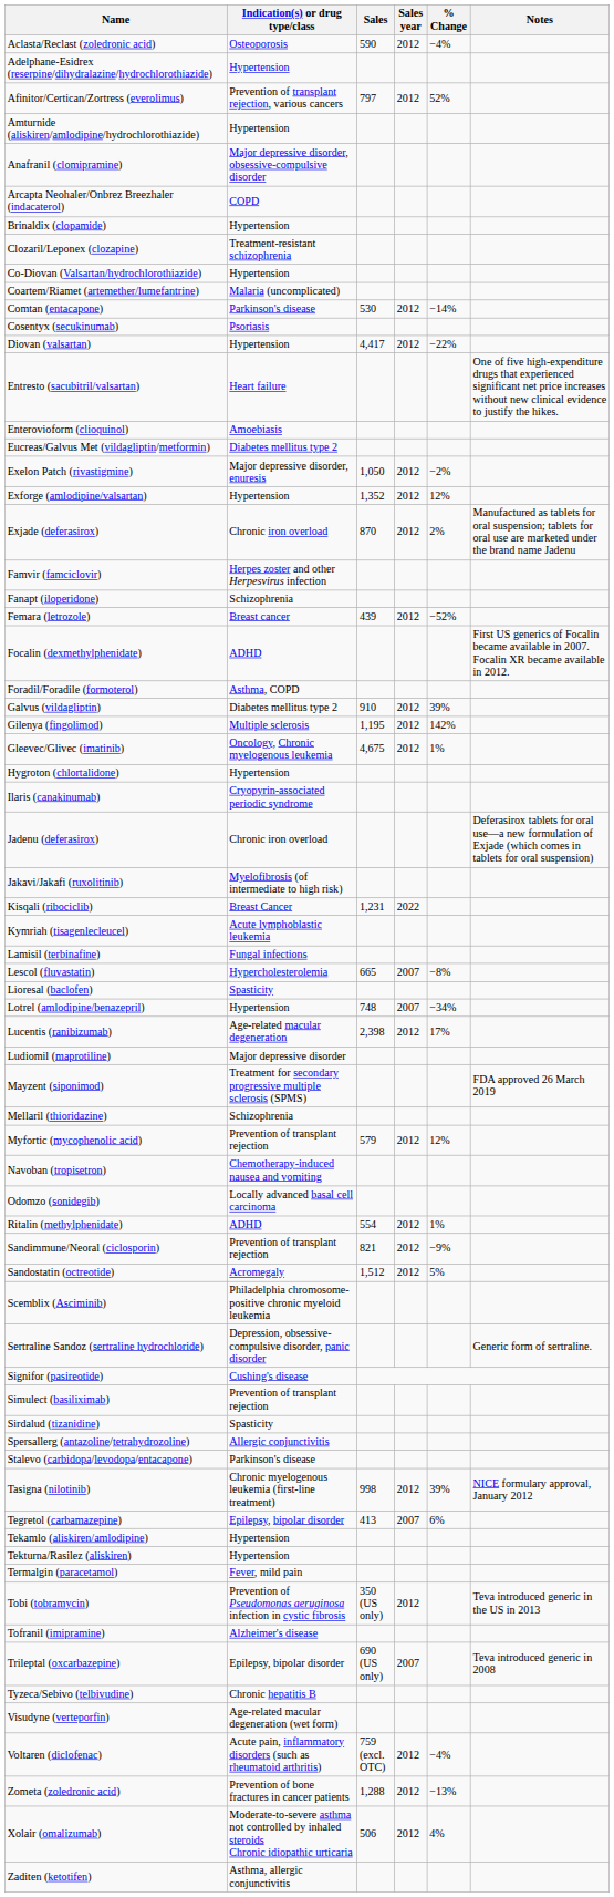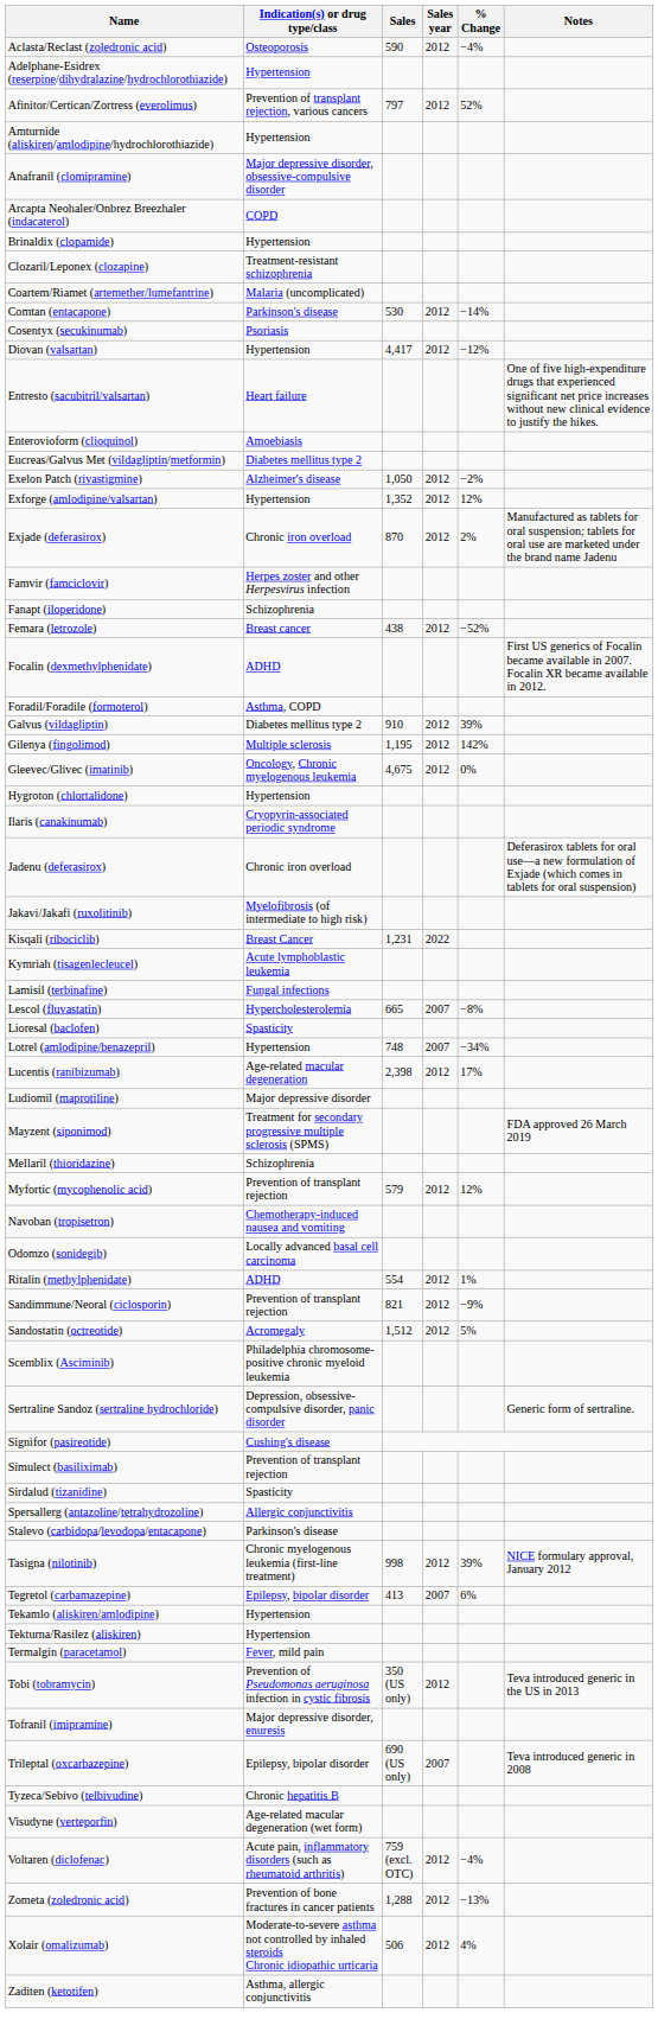- row: Co-Diovan (Valsartan/hydrochlorothiazide) | Hypertension
Diovan (valsartan) | % Change: −22% -> −12%
Exelon Patch (rivastigmine) | Indication(s) or drug type/class: Major depressive disorder, enuresis -> Alzheimer's disease
Femara (letrozole) | Sales: 439 -> 438
Gleevec/Glivec (imatinib) | % Change: 1% -> 0%
Tofranil (imipramine) | Indication(s) or drug type/class: Alzheimer's disease -> Major depressive disorder, enuresis
